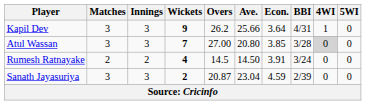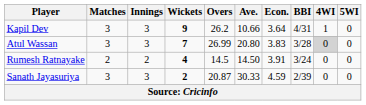Kapil Dev | Ave.: 25.66 -> 10.66
Atul Wassan | Overs: 27.00 -> 26.99
Atul Wassan | Econ.: 3.85 -> 3.83
Sanath Jayasuriya | Ave.: 23.04 -> 30.33
